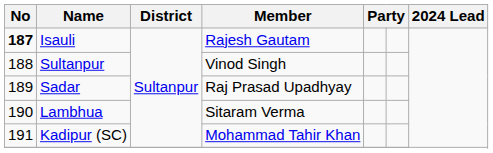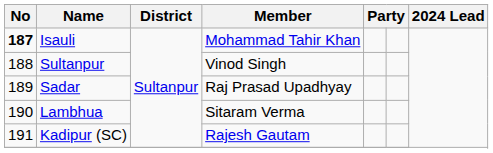Isauli | Member: Rajesh Gautam -> Mohammad Tahir Khan
Kadipur (SC) | Member: Mohammad Tahir Khan -> Rajesh Gautam
